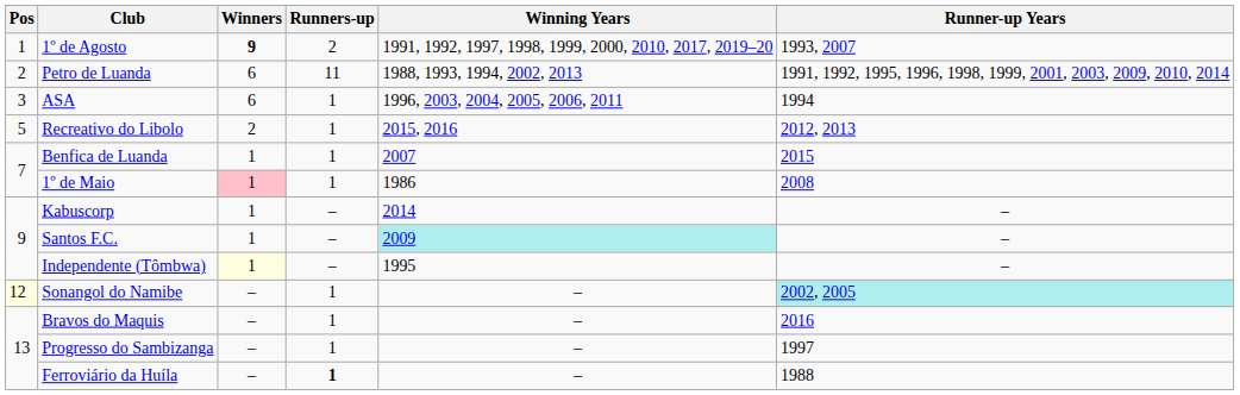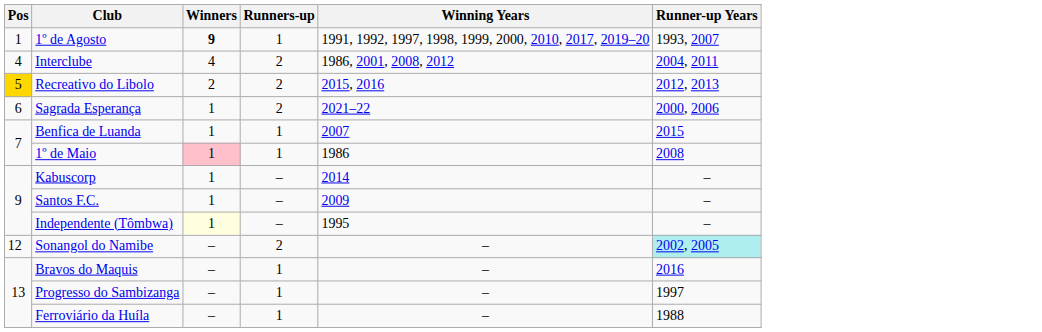1º de Agosto | Runners-up: 2 -> 1
- row: 2 | Petro de Luanda | 6 | 11 | 1988, 1993, 1994, 2002, 2013 | 1991, 1992, 1995, 1996, 1998, 1999, 2001, 2003, 2009, 2010, 2014
- row: 3 | ASA | 6 | 1 | 1996, 2003, 2004, 2005, 2006, 2011 | 1994
+ row: 4 | Interclube | 4 | 2 | 1986, 2001, 2008, 2012 | 2004, 2011
Recreativo do Libolo | Pos: no background -> gold background
Recreativo do Libolo | Runners-up: 1 -> 2
+ row: 6 | Sagrada Esperança | 1 | 2 | 2021–22 | 2000, 2006
Santos F.C. | Winning Years: paleturquoise background -> no background
Sonangol do Namibe | Pos: lightyellow background -> no background
Sonangol do Namibe | Runners-up: 1 -> 2
Ferroviário da Huíla | Runners-up: bold -> normal
